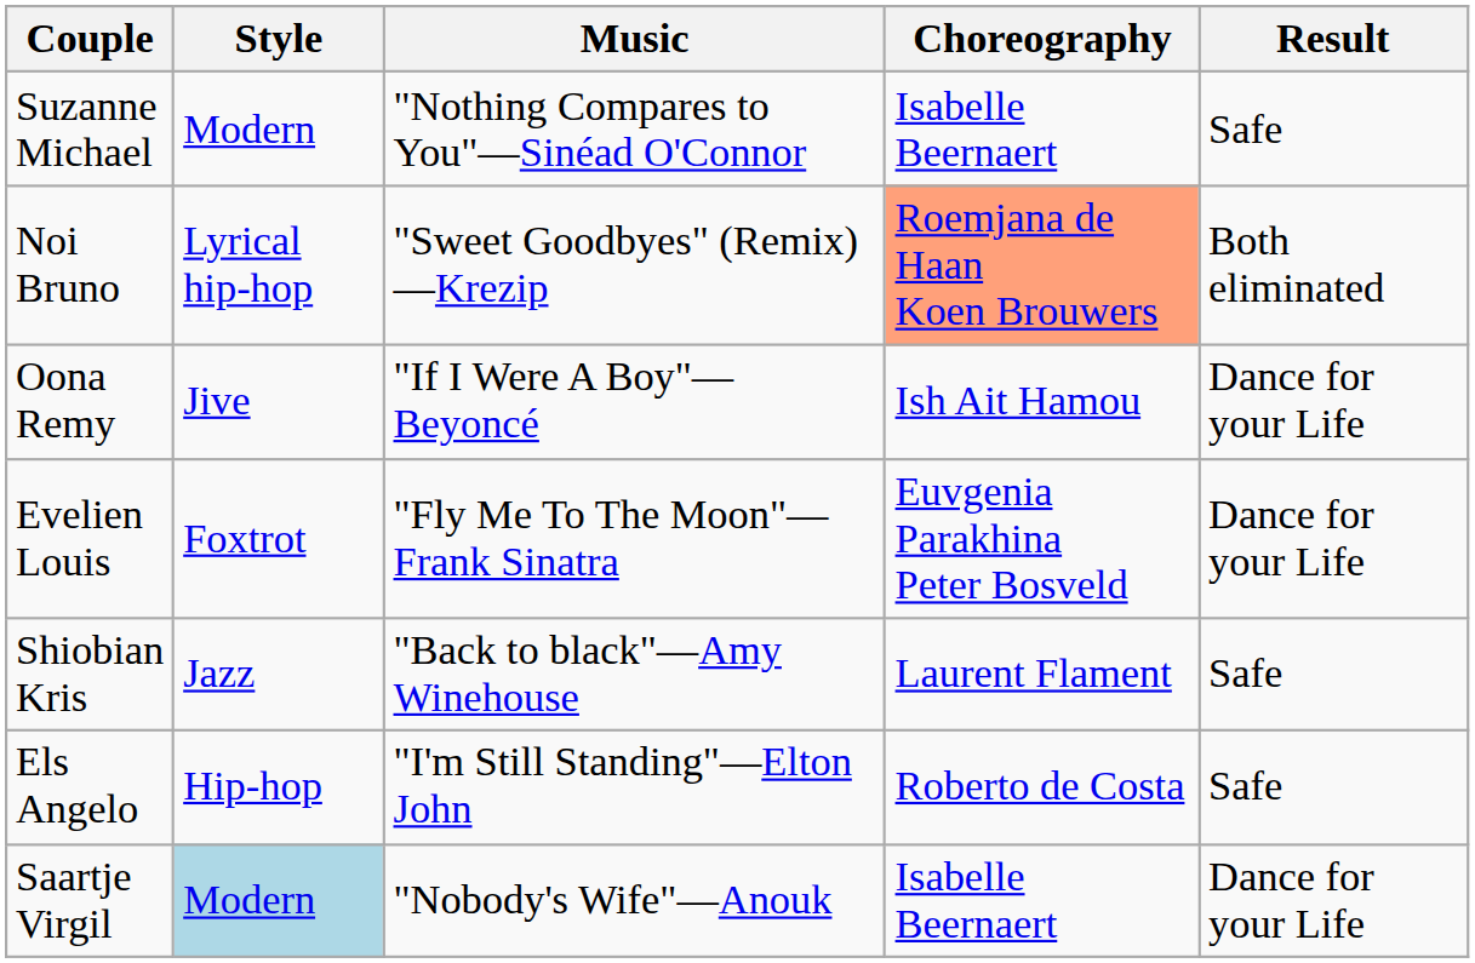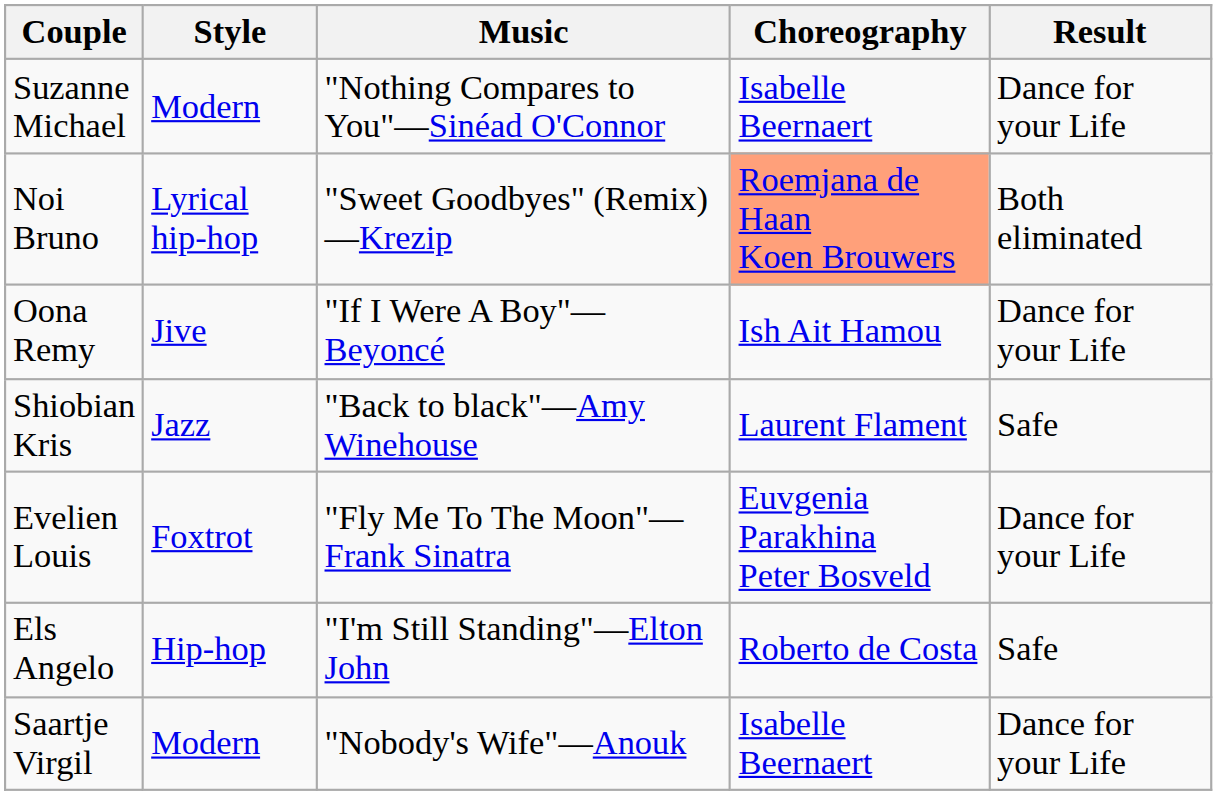Suzanne Michael | Result: Safe -> Dance for your Life
rows swapped: Shiobian Kris <-> Evelien Louis
Saartje Virgil | Style: lightblue background -> no background
